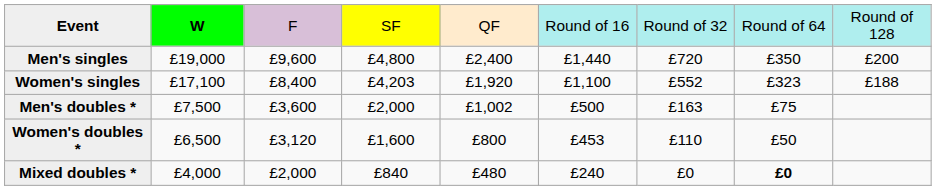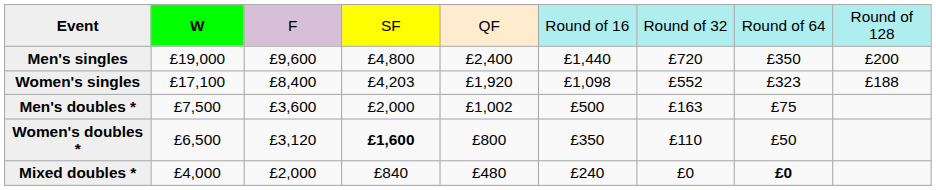Women's singles | column 6: £1,100 -> £1,098
Women's doubles * | column 4: normal -> bold
Women's doubles * | column 6: £453 -> £350
